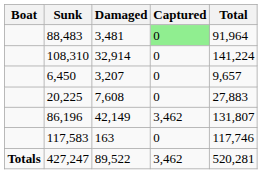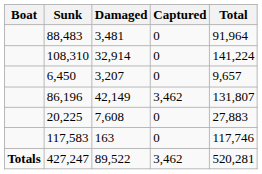88,483 | Captured: lightgreen background -> no background
rows swapped: 86,196 <-> 20,225
